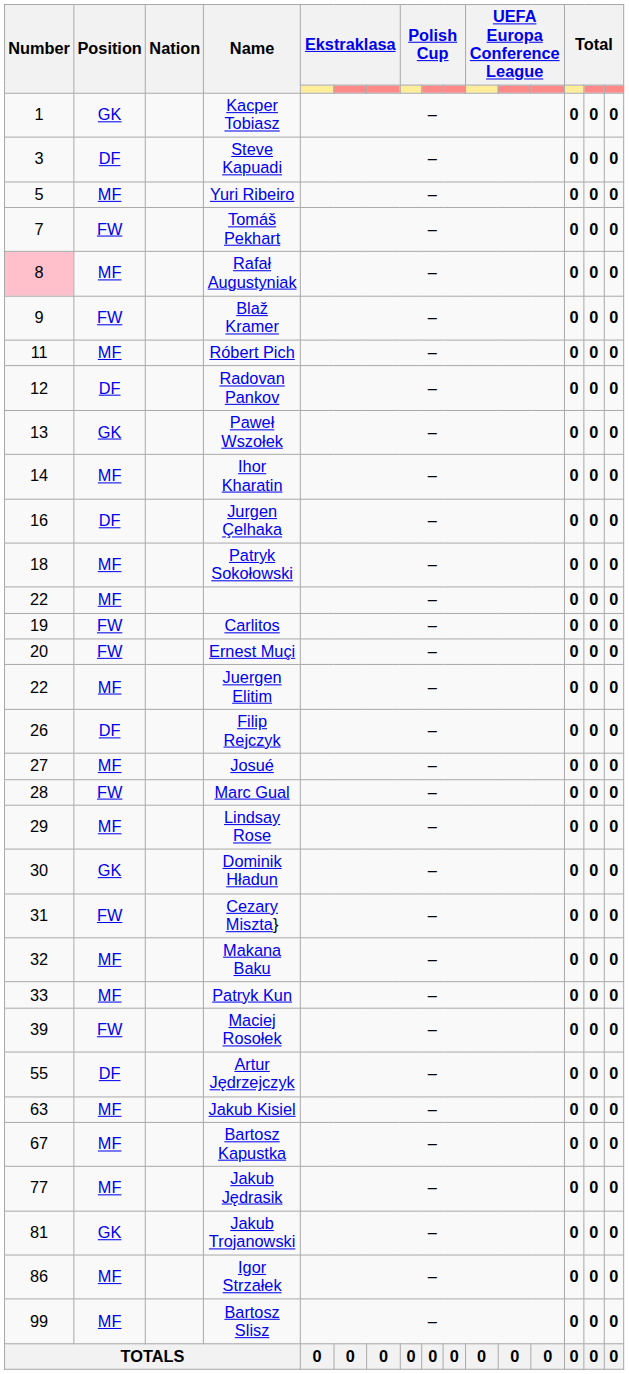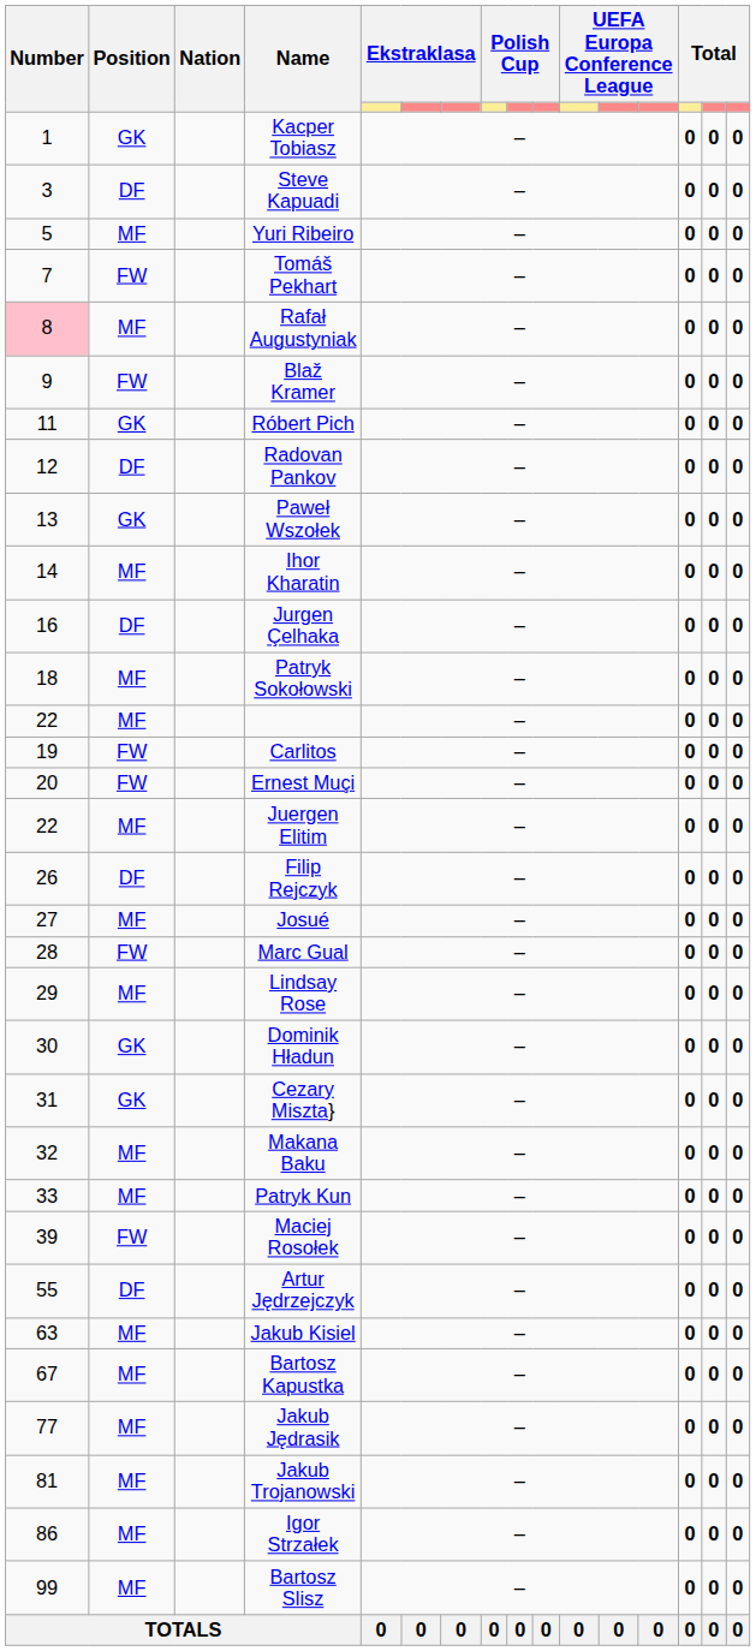Róbert Pich | Position: MF -> GK
Cezary Miszta} | Position: FW -> GK
Jakub Trojanowski | Position: GK -> MF
